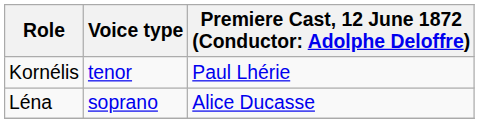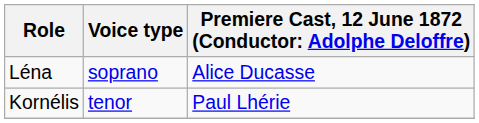rows swapped: Kornélis <-> Léna
